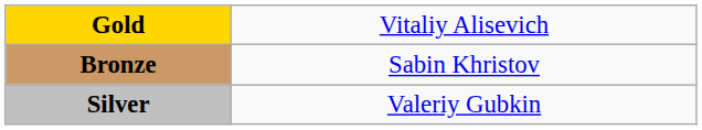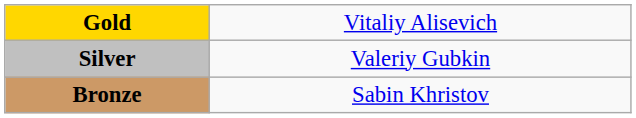rows swapped: Silver <-> Bronze
